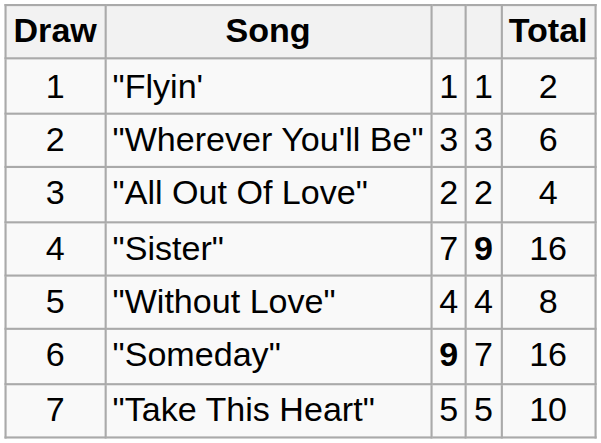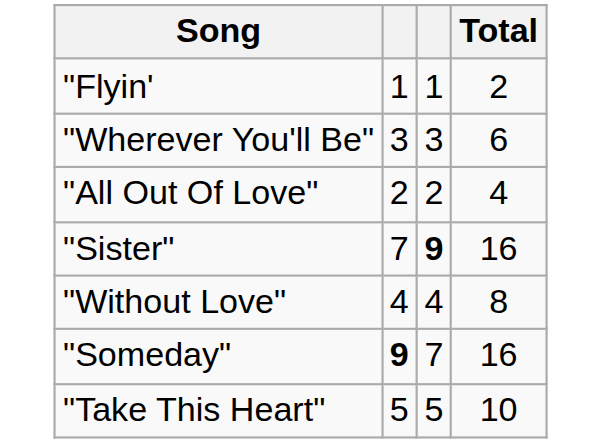- column: Draw | 1 | 2 | 3 | 4 | 5 | 6 | 7
